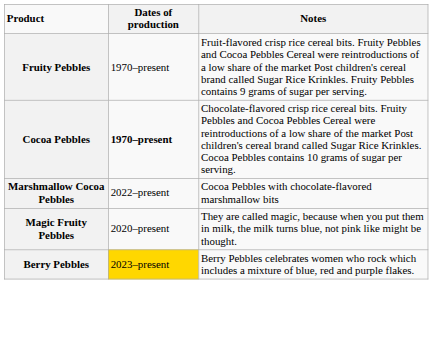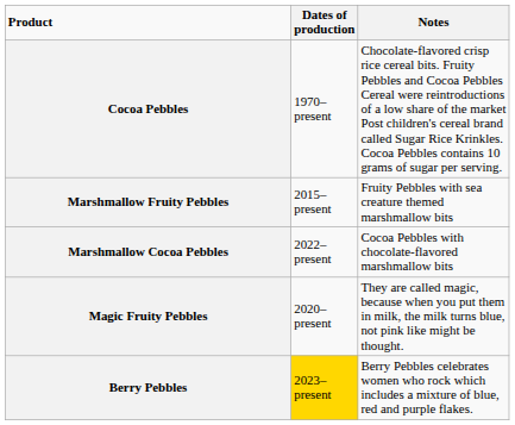- row: Fruity Pebbles | 1970–present | Fruit-flavored crisp rice cereal bits. Fruity Pebbles and Cocoa Pebbles Cereal were reintroductions of a low share of the market Post children's cereal brand called Sugar Rice Krinkles. Fruity Pebbles contains 9 grams of sugar per serving.
Cocoa Pebbles | column 2: bold -> normal
+ row: Marshmallow Fruity Pebbles | 2015–present | Fruity Pebbles with sea creature themed marshmallow bits
